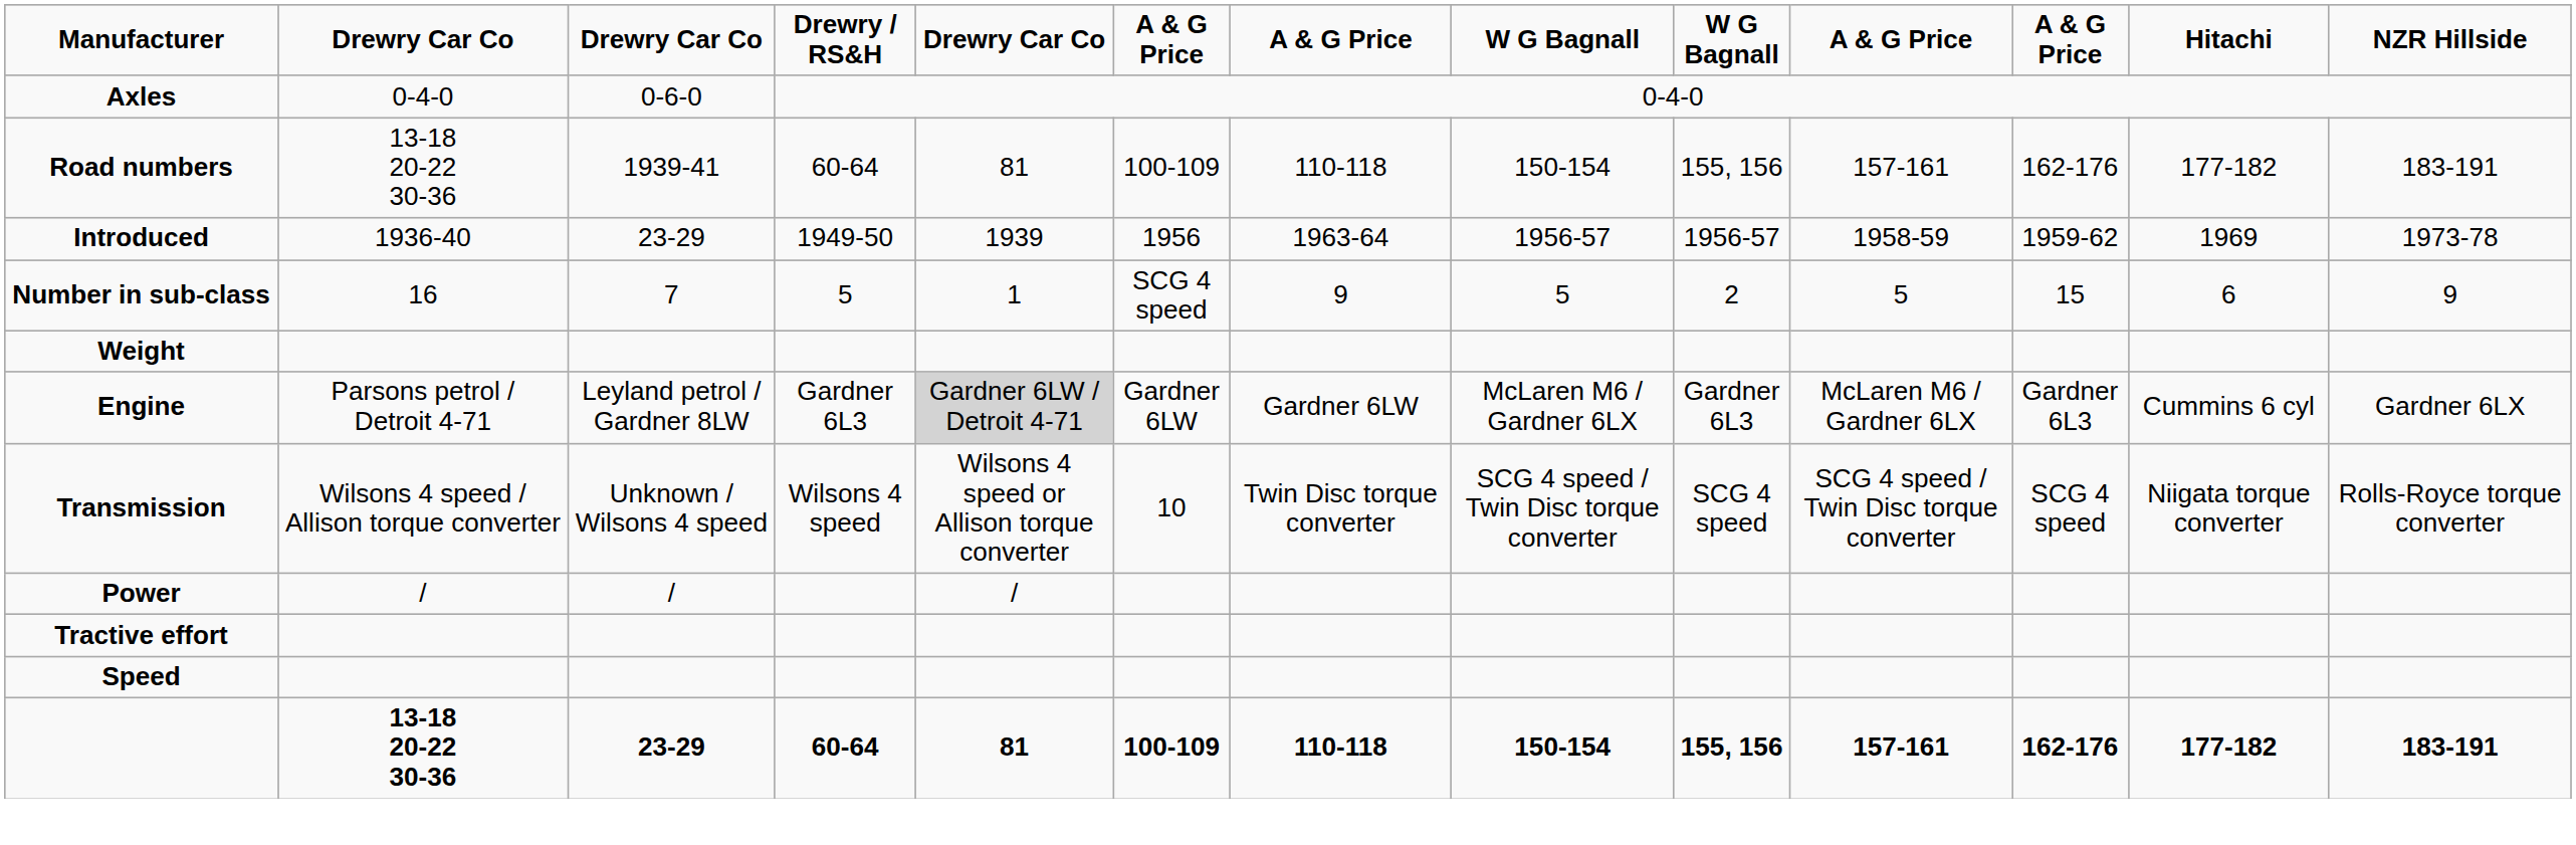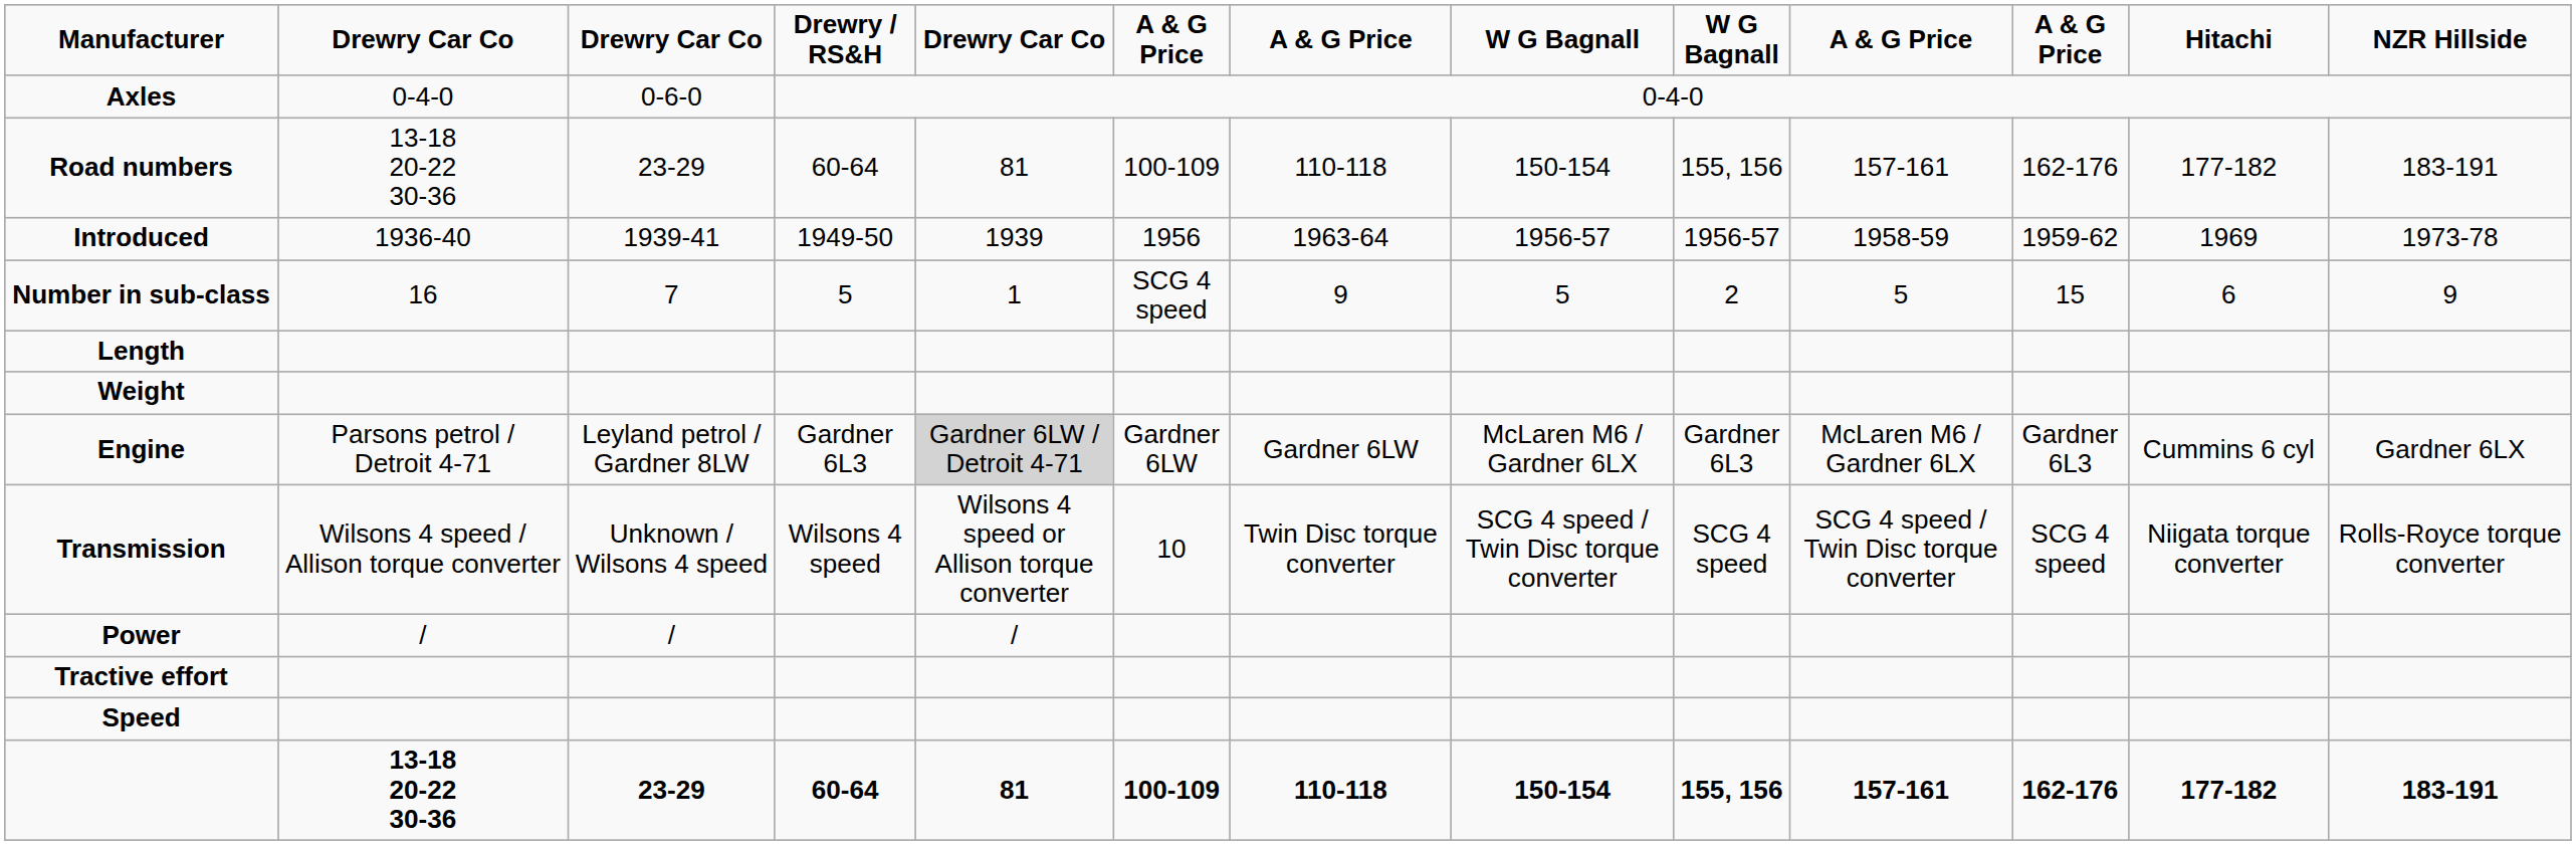Road numbers | column 3: 1939-41 -> 23-29
Introduced | column 3: 23-29 -> 1939-41
+ row: Length
